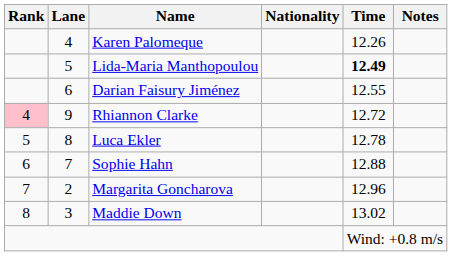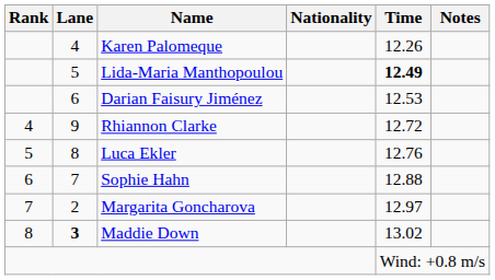Darian Faisury Jiménez | Time: 12.55 -> 12.53
Rhiannon Clarke | Rank: pink background -> no background
Luca Ekler | Time: 12.78 -> 12.76
Margarita Goncharova | Time: 12.96 -> 12.97
Maddie Down | Lane: normal -> bold
